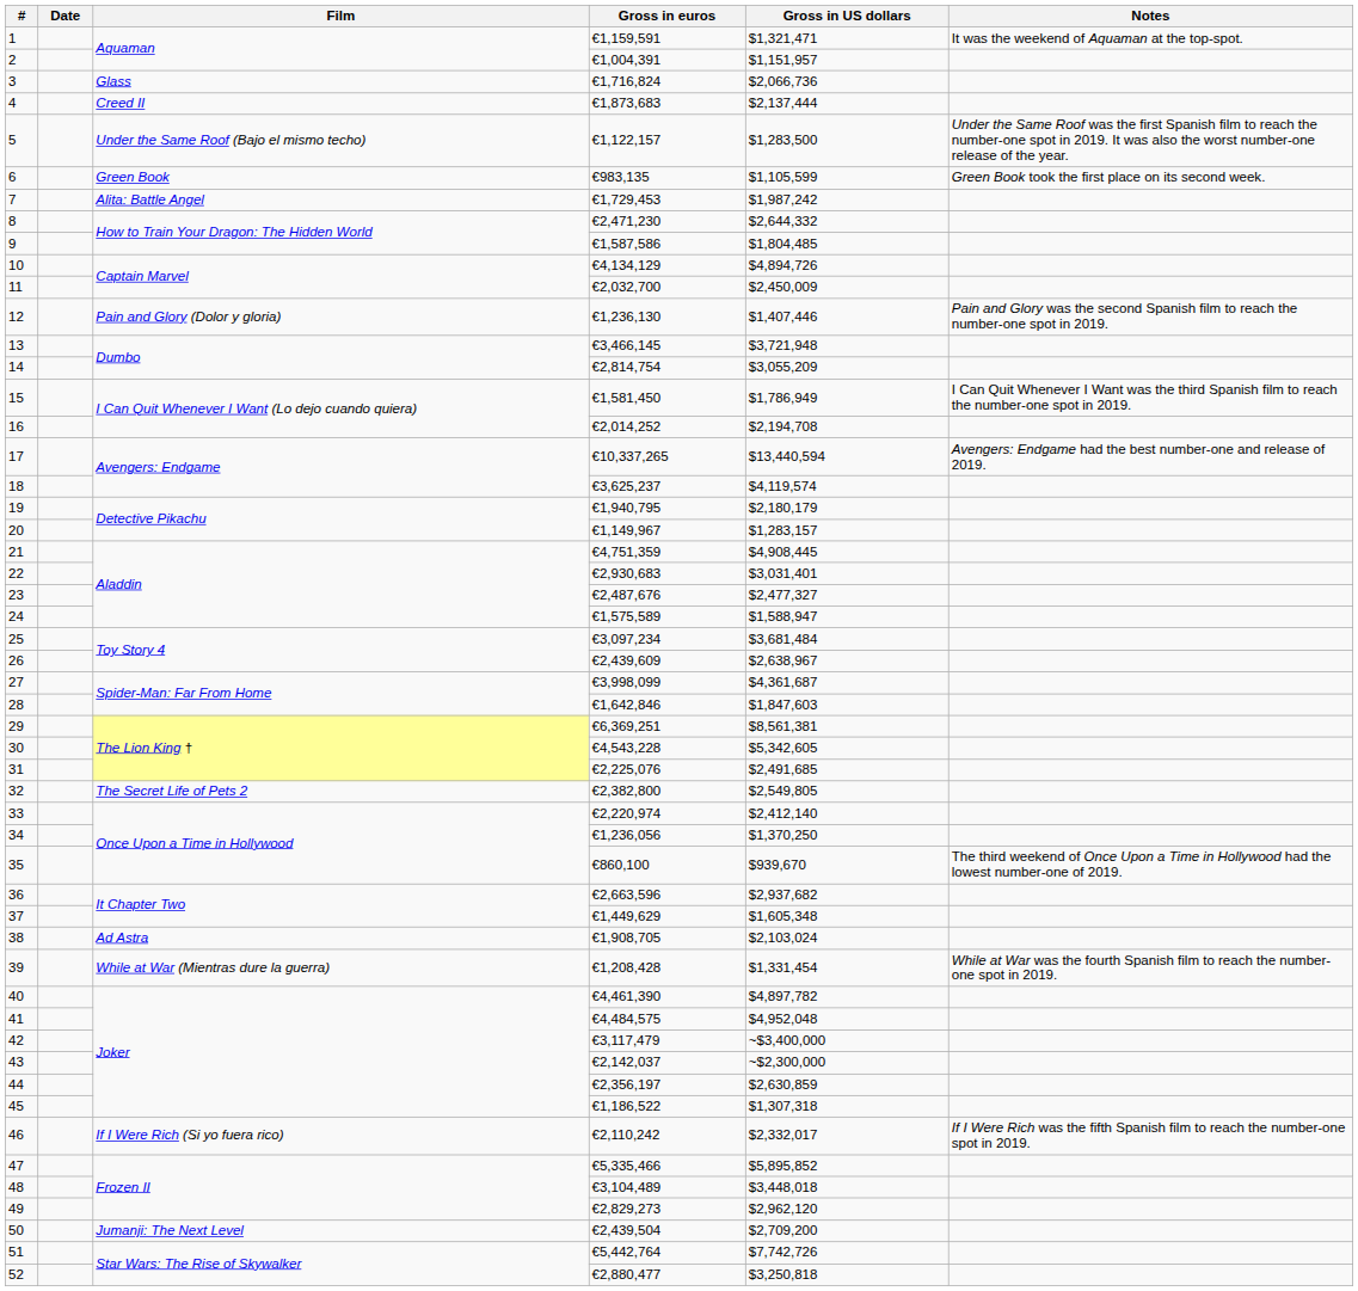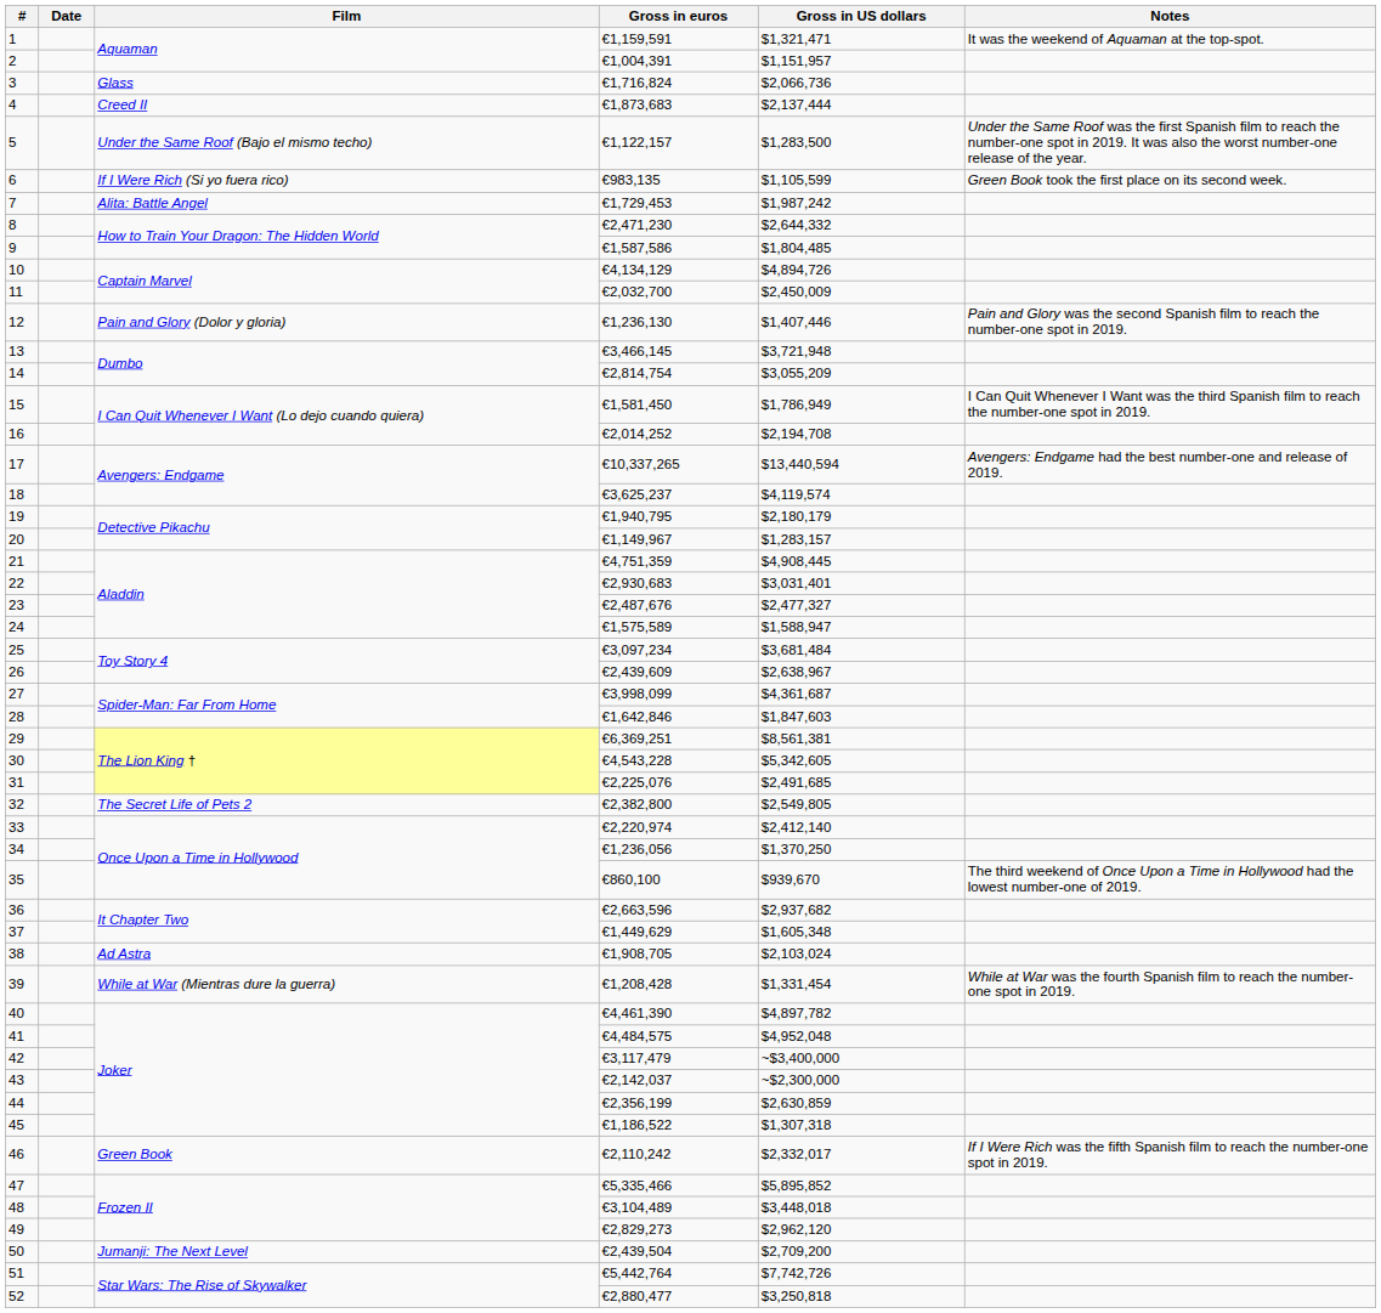6 | Film: Green Book -> If I Were Rich (Si yo fuera rico)
44 | Gross in euros: €2,356,197 -> €2,356,199
46 | Film: If I Were Rich (Si yo fuera rico) -> Green Book
